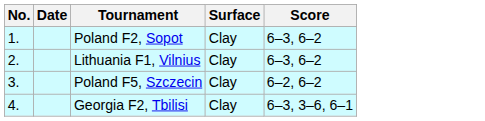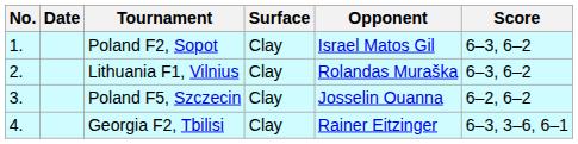+ column: Opponent | Israel Matos Gil | Rolandas Muraška | Josselin Ouanna | Rainer Eitzinger
